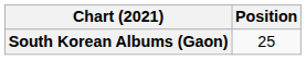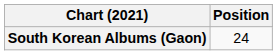South Korean Albums (Gaon) | Position: 25 -> 24
